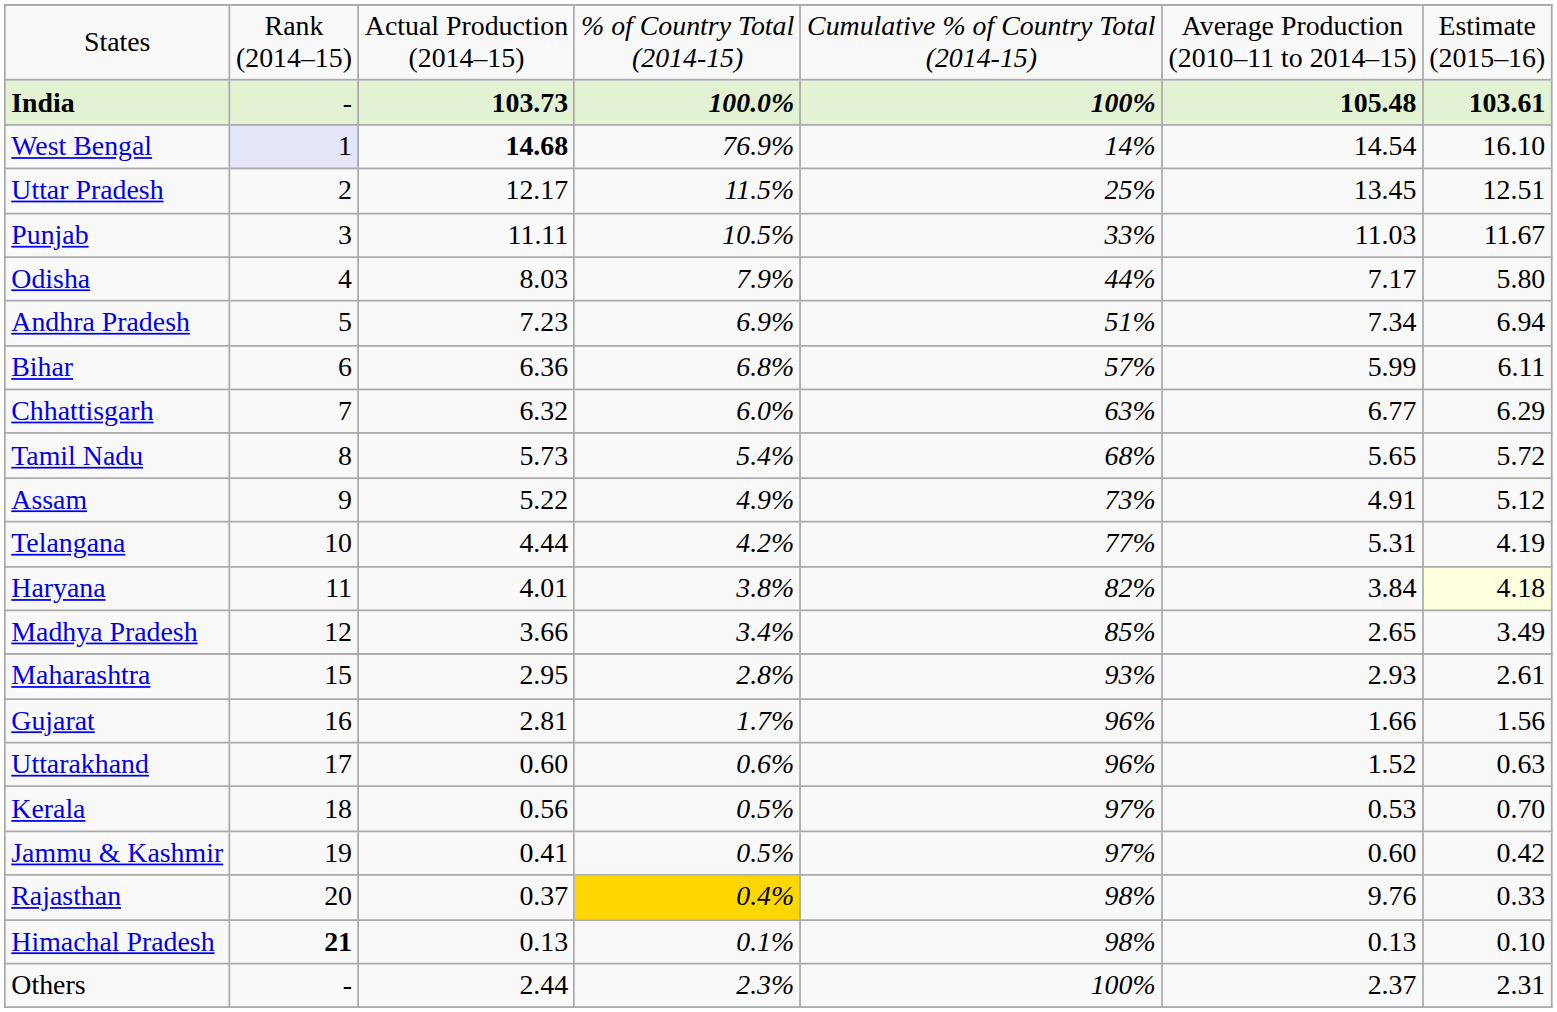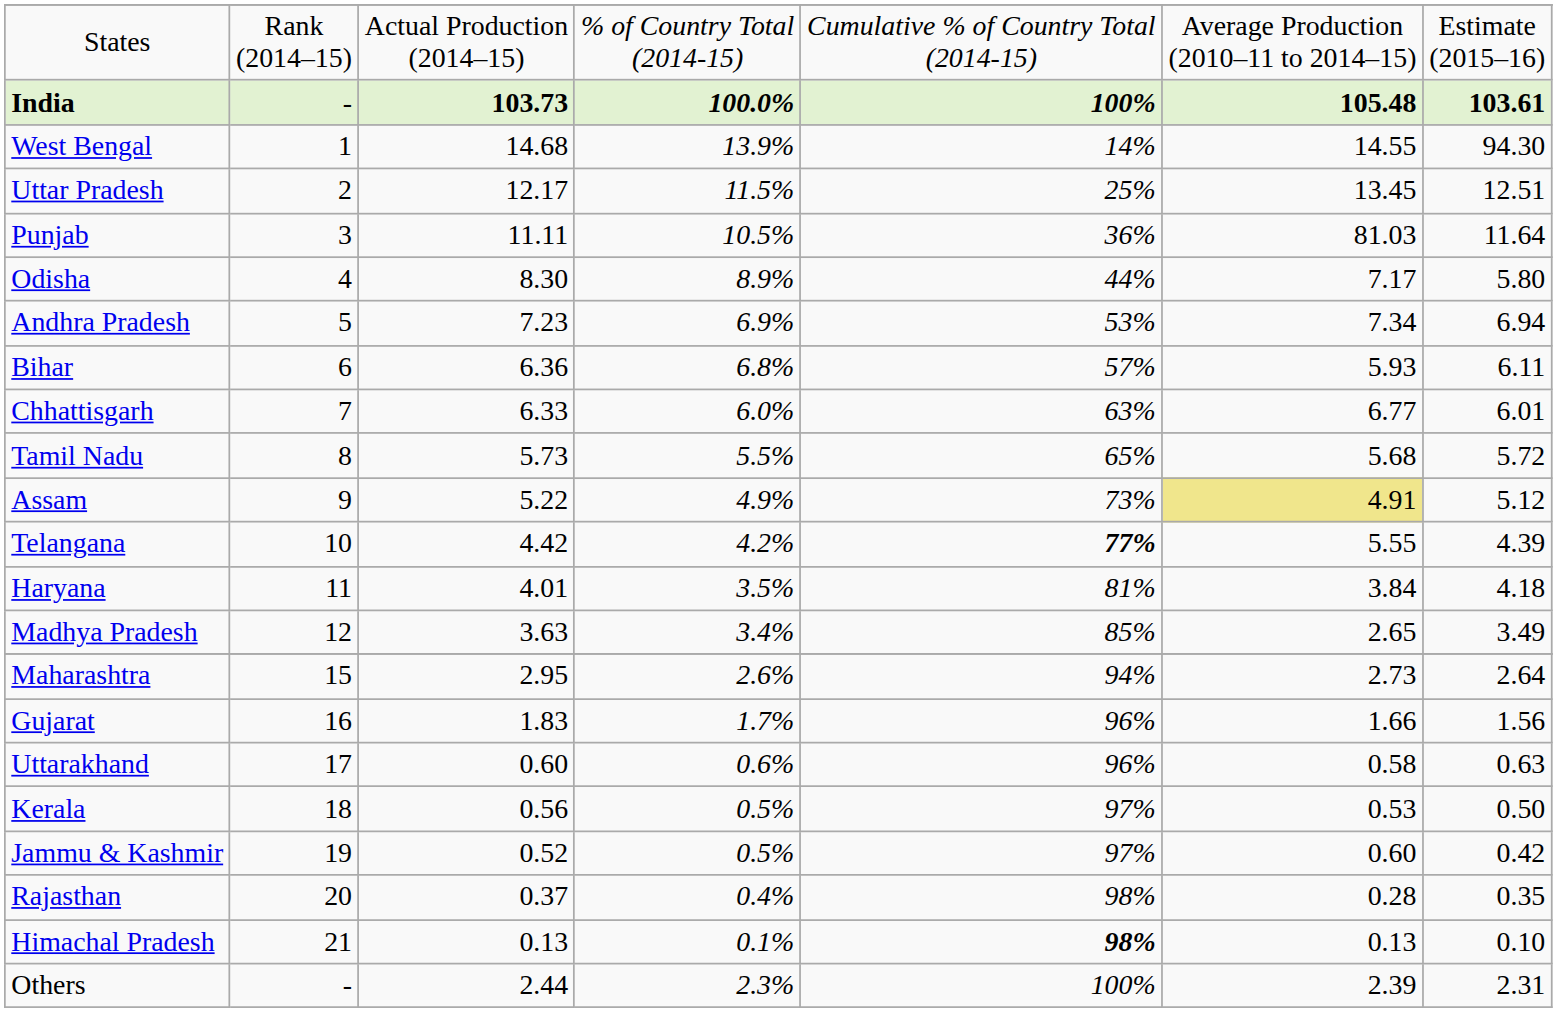West Bengal | column 2: lavender background -> no background
West Bengal | column 3: bold -> normal
West Bengal | column 4: 76.9% -> 13.9%
West Bengal | column 6: 14.54 -> 14.55
West Bengal | column 7: 16.10 -> 94.30
Punjab | column 5: 33% -> 36%
Punjab | column 6: 11.03 -> 81.03
Punjab | column 7: 11.67 -> 11.64
Odisha | column 3: 8.03 -> 8.30
Odisha | column 4: 7.9% -> 8.9%
Andhra Pradesh | column 5: 51% -> 53%
Bihar | column 6: 5.99 -> 5.93
Chhattisgarh | column 3: 6.32 -> 6.33
Chhattisgarh | column 7: 6.29 -> 6.01
Tamil Nadu | column 4: 5.4% -> 5.5%
Tamil Nadu | column 5: 68% -> 65%
Tamil Nadu | column 6: 5.65 -> 5.68
Assam | column 6: no background -> khaki background
Telangana | column 3: 4.44 -> 4.42
Telangana | column 5: normal -> bold
Telangana | column 6: 5.31 -> 5.55
Telangana | column 7: 4.19 -> 4.39
Haryana | column 4: 3.8% -> 3.5%
Haryana | column 5: 82% -> 81%
Haryana | column 7: lightyellow background -> no background
Madhya Pradesh | column 3: 3.66 -> 3.63
Maharashtra | column 4: 2.8% -> 2.6%
Maharashtra | column 5: 93% -> 94%
Maharashtra | column 6: 2.93 -> 2.73
Maharashtra | column 7: 2.61 -> 2.64
Gujarat | column 3: 2.81 -> 1.83
Uttarakhand | column 6: 1.52 -> 0.58
Kerala | column 7: 0.70 -> 0.50
Jammu & Kashmir | column 3: 0.41 -> 0.52
Rajasthan | column 4: gold background -> no background
Rajasthan | column 6: 9.76 -> 0.28
Rajasthan | column 7: 0.33 -> 0.35
Himachal Pradesh | column 2: bold -> normal
Himachal Pradesh | column 5: normal -> bold
Others | column 6: 2.37 -> 2.39
